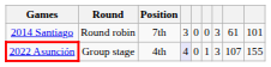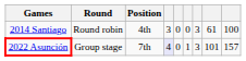2014 Santiago | Position: 7th -> 4th
2014 Santiago | column 9: 101 -> 100
2022 Asunción | Position: 4th -> 7th
2022 Asunción | column 8: 107 -> 101
2022 Asunción | column 9: 155 -> 157
